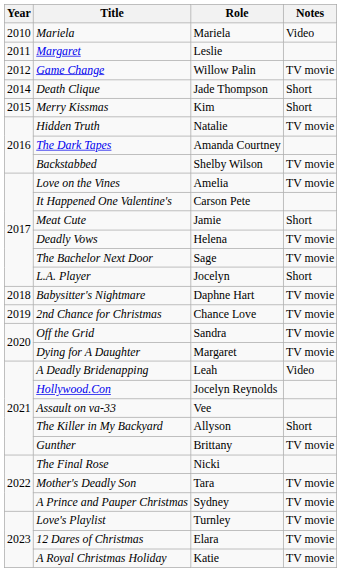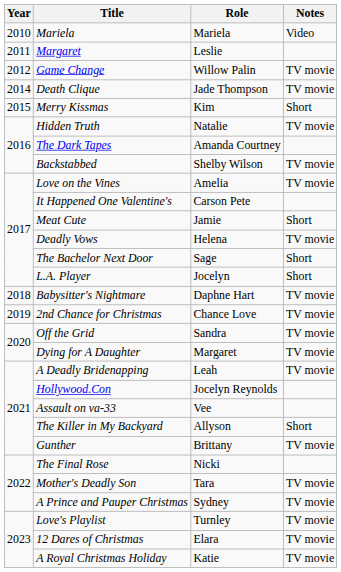Death Clique | Notes: Short -> TV movie
The Bachelor Next Door | Notes: TV movie -> Short
A Deadly Bridenapping | Notes: Video -> TV movie
